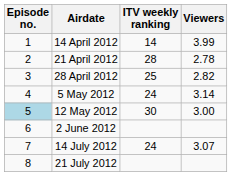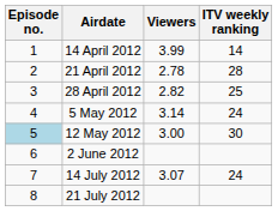columns swapped: Viewers <-> ITV weekly ranking
